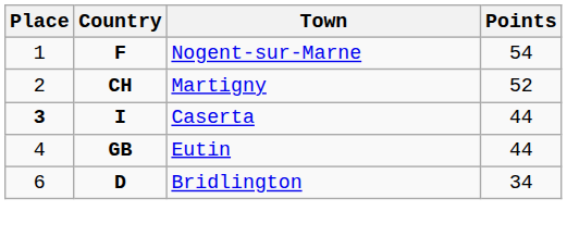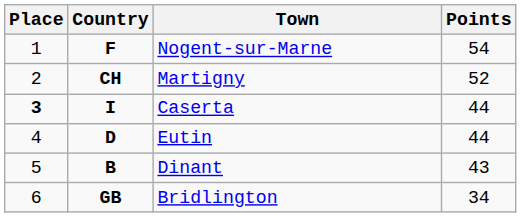Eutin | Country: GB -> D
+ row: 5 | B | Dinant | 43
Bridlington | Country: D -> GB
